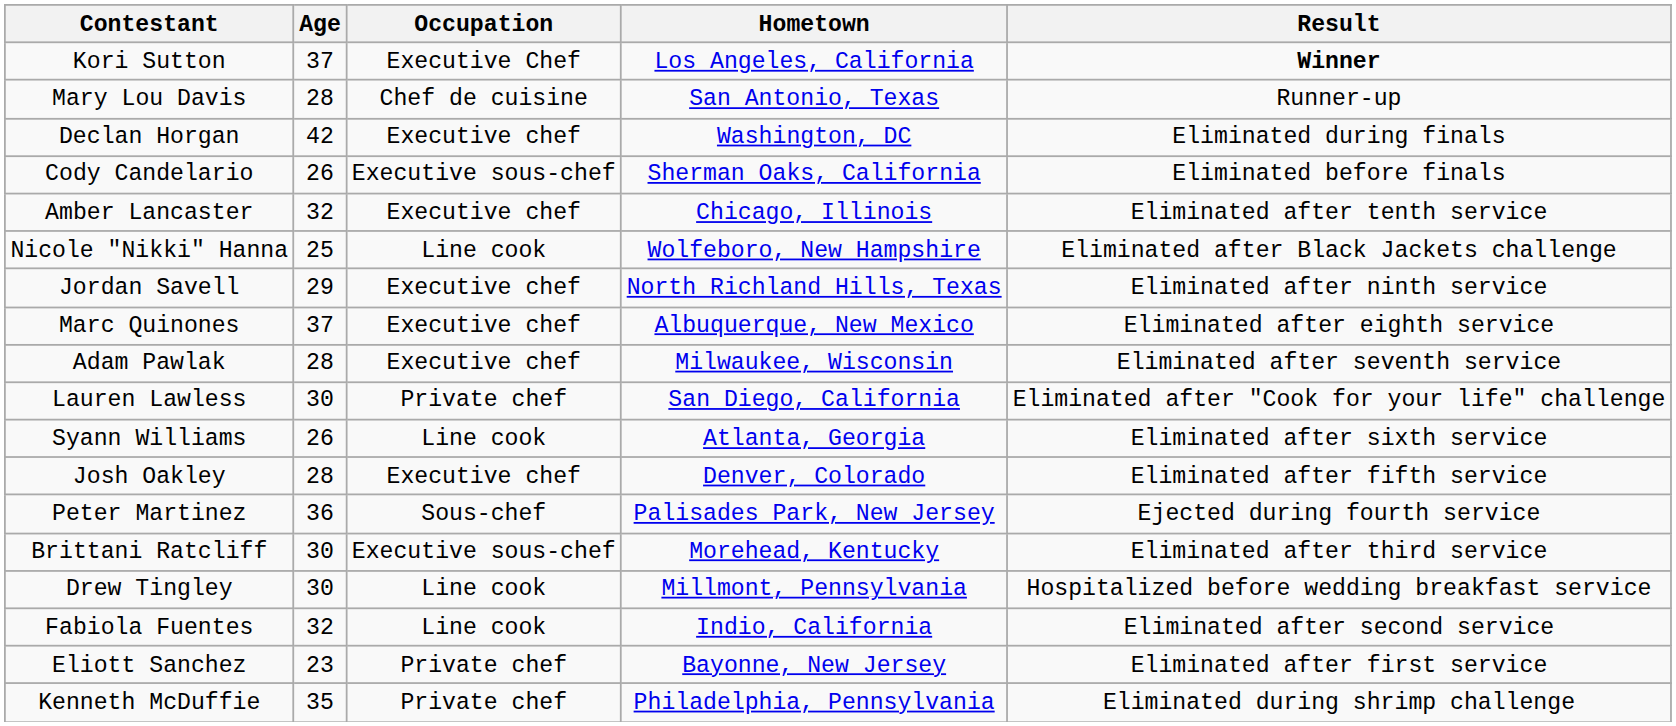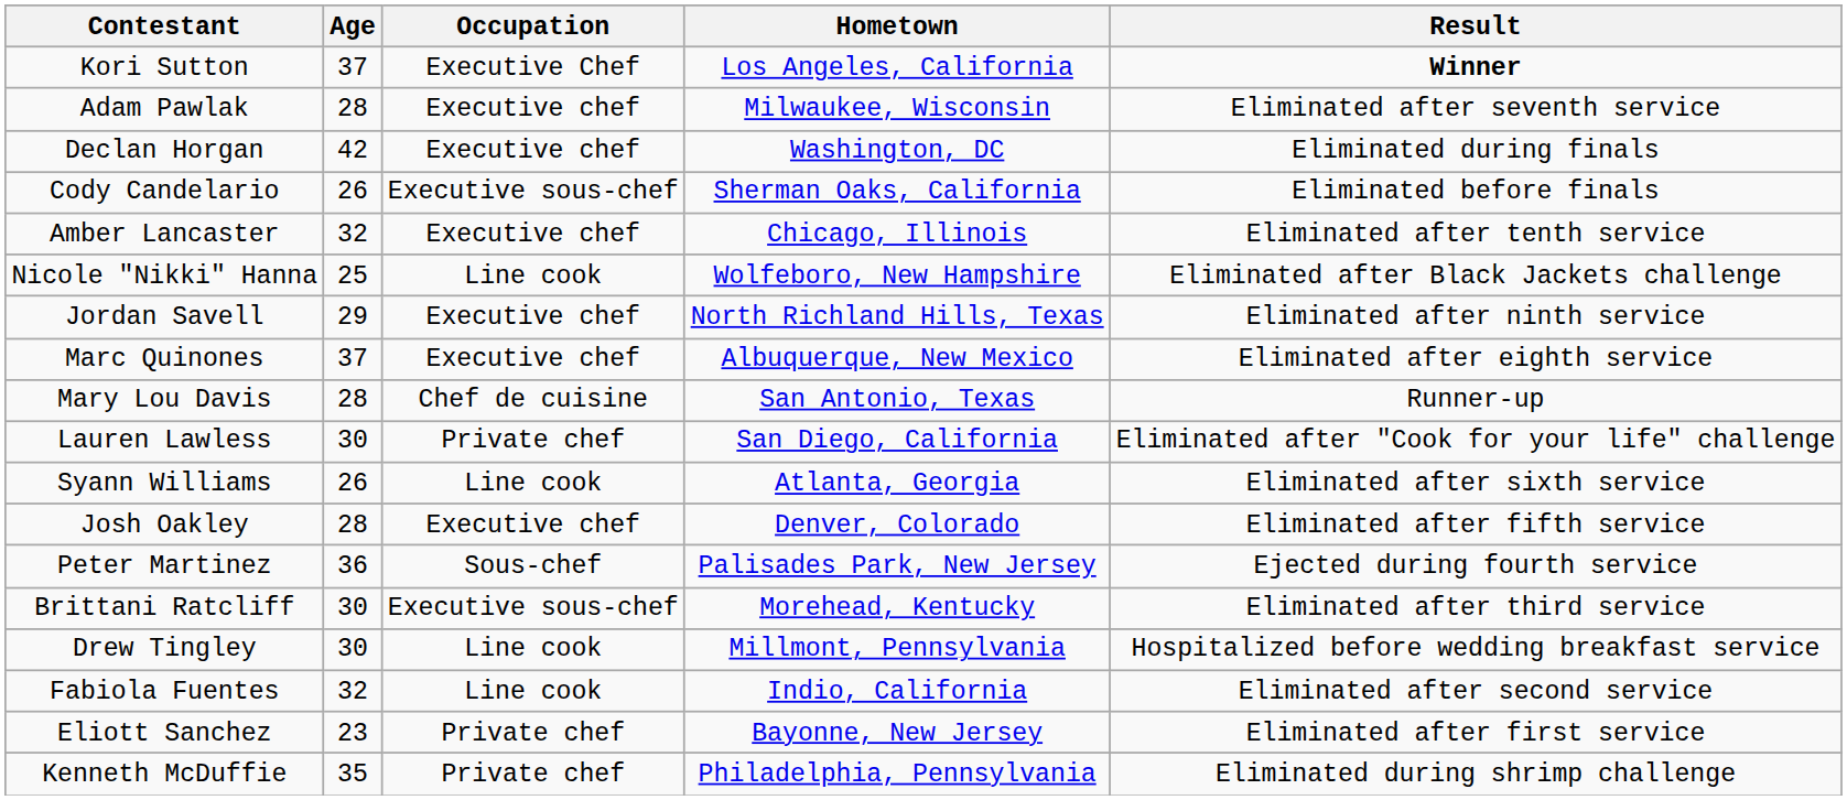rows swapped: Mary Lou Davis <-> Adam Pawlak
